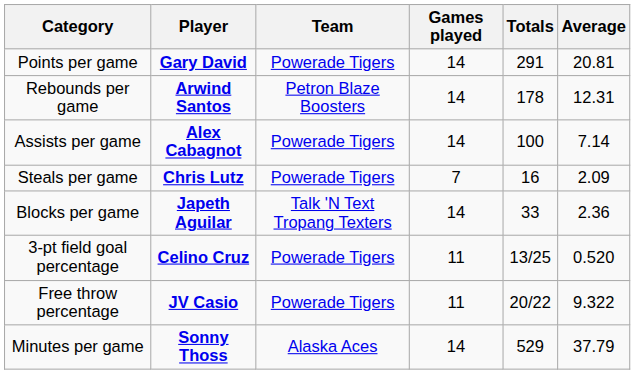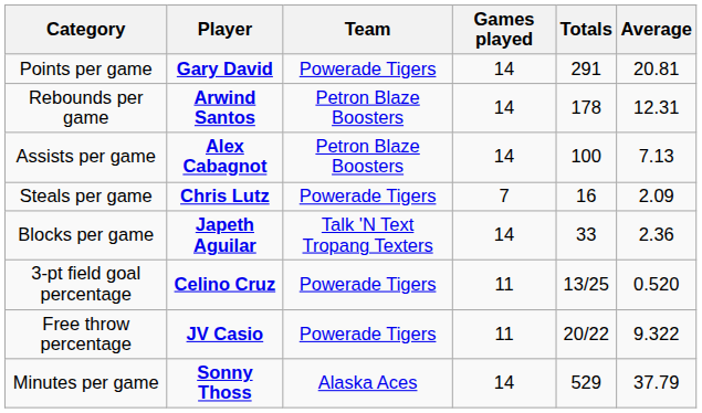Assists per game | Team: Powerade Tigers -> Petron Blaze Boosters
Assists per game | Average: 7.14 -> 7.13
